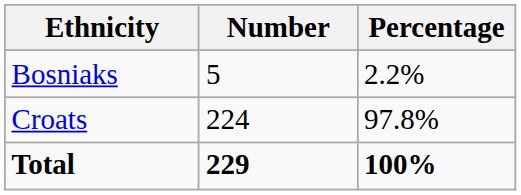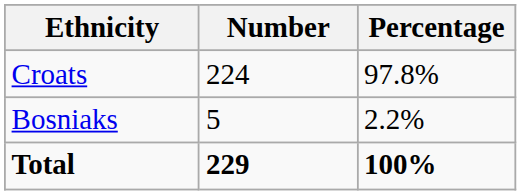rows swapped: Croats <-> Bosniaks
